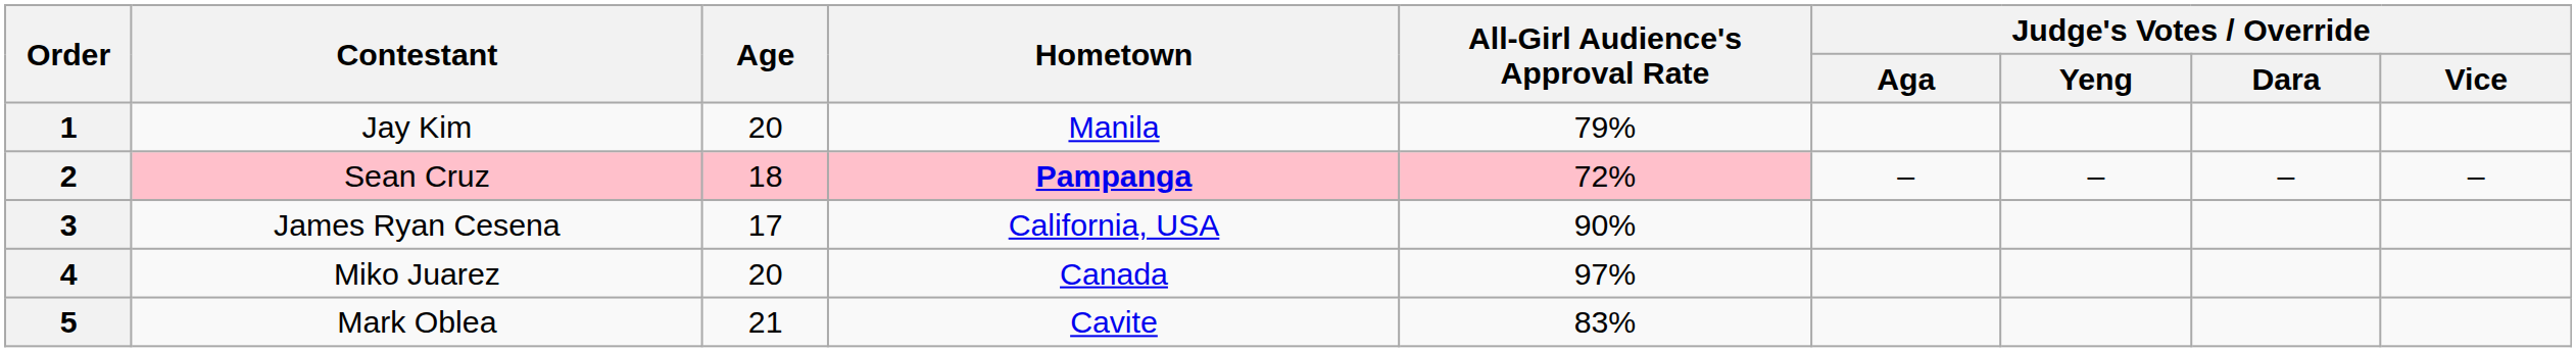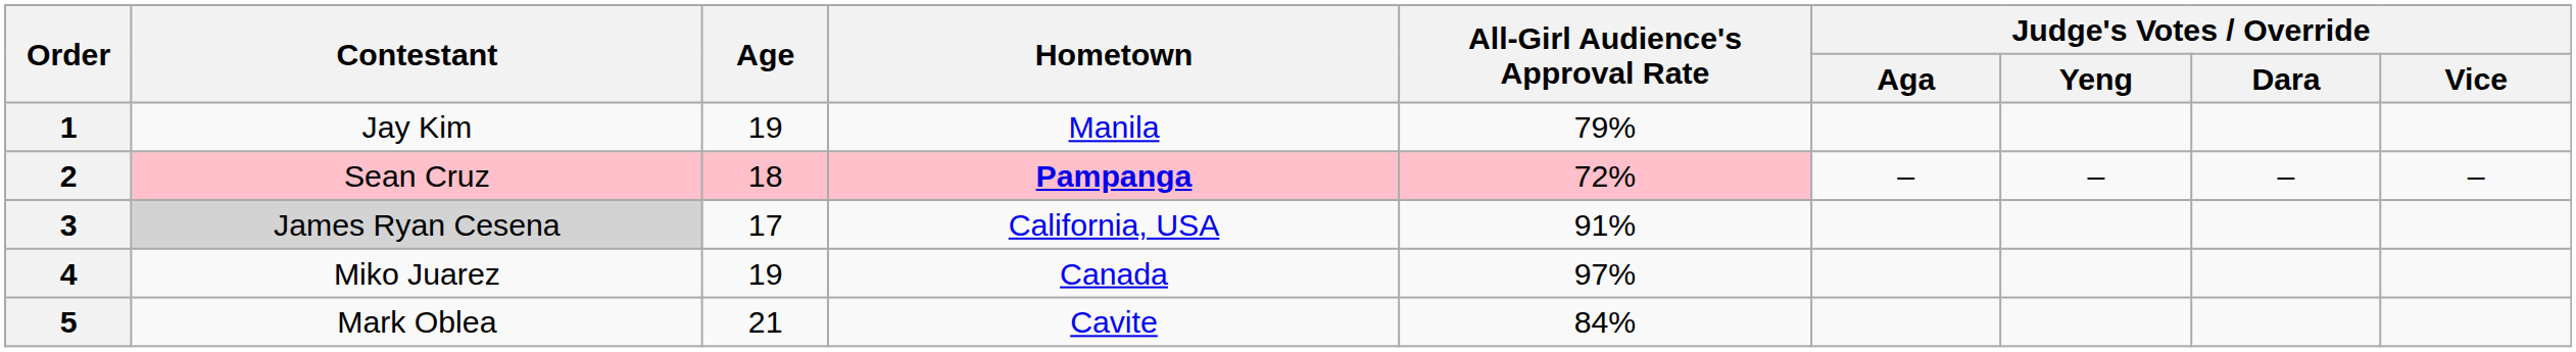1 | Age: 20 -> 19
3 | Contestant: no background -> lightgrey background
3 | All-Girl Audience's Approval Rate: 90% -> 91%
4 | Age: 20 -> 19
5 | All-Girl Audience's Approval Rate: 83% -> 84%
